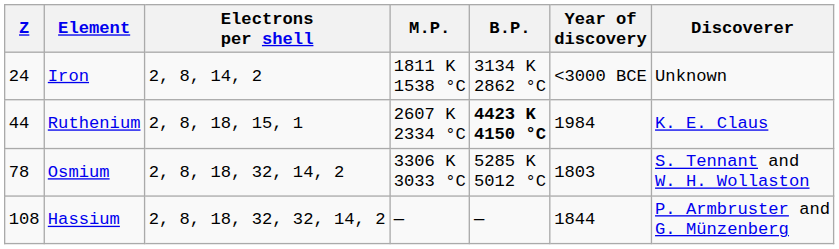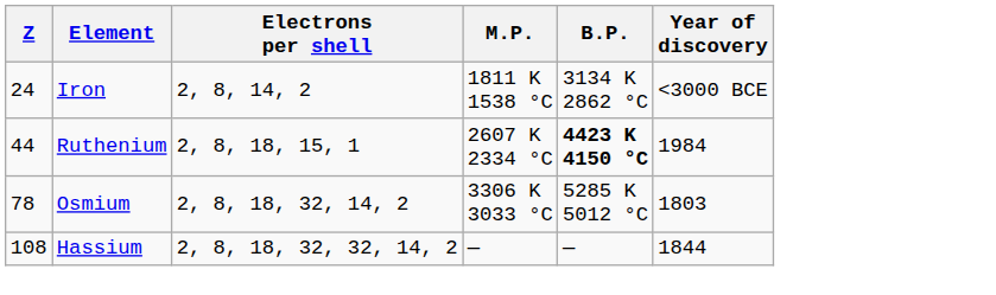- column: Discoverer | Unknown | K. E. Claus | S. Tennant and W. H. Wollaston | P. Armbruster and G. Münzenberg
